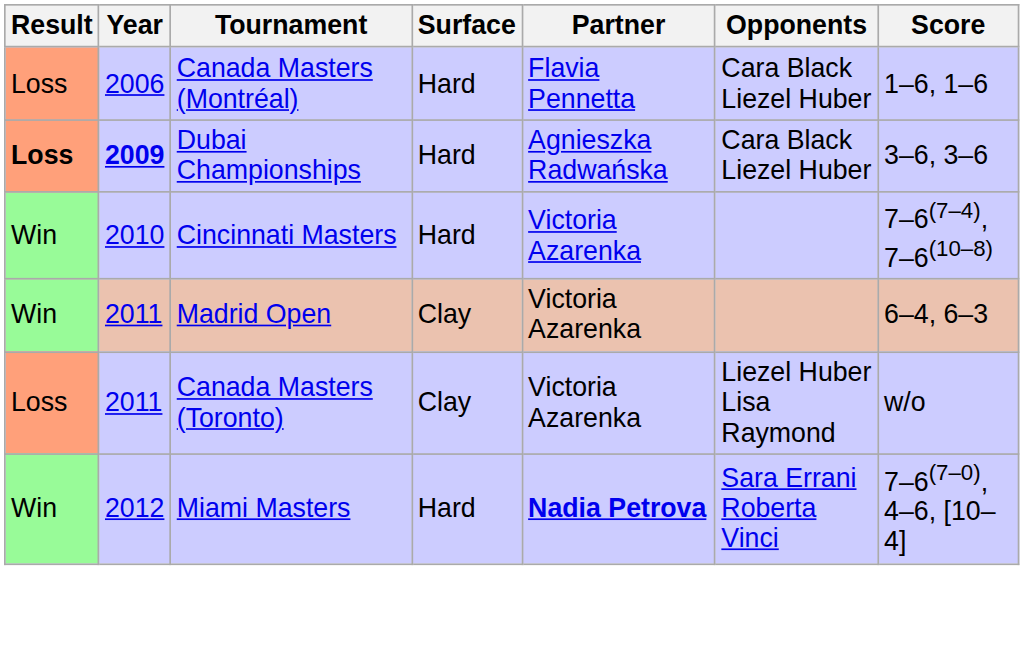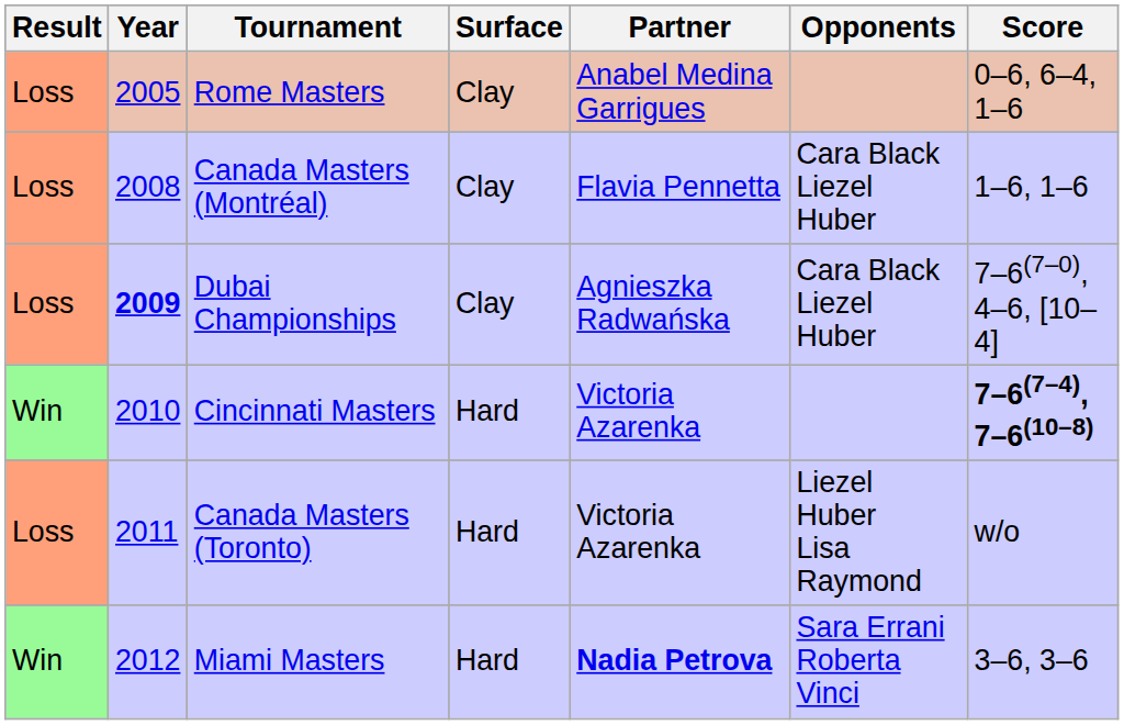+ row: Loss | 2005 | Rome Masters | Clay | Anabel Medina Garrigues | 0–6, 6–4, 1–6
Canada Masters (Montréal) | Year: 2006 -> 2008
Canada Masters (Montréal) | Surface: Hard -> Clay
Dubai Championships | Result: bold -> normal
Dubai Championships | Surface: Hard -> Clay
Dubai Championships | Score: 3–6, 3–6 -> 7–6(7–0), 4–6, [10–4]
Cincinnati Masters | Score: normal -> bold
- row: Win | 2011 | Madrid Open | Clay | Victoria Azarenka | 6–4, 6–3
Canada Masters (Toronto) | Surface: Clay -> Hard
Miami Masters | Score: 7–6(7–0), 4–6, [10–4] -> 3–6, 3–6
